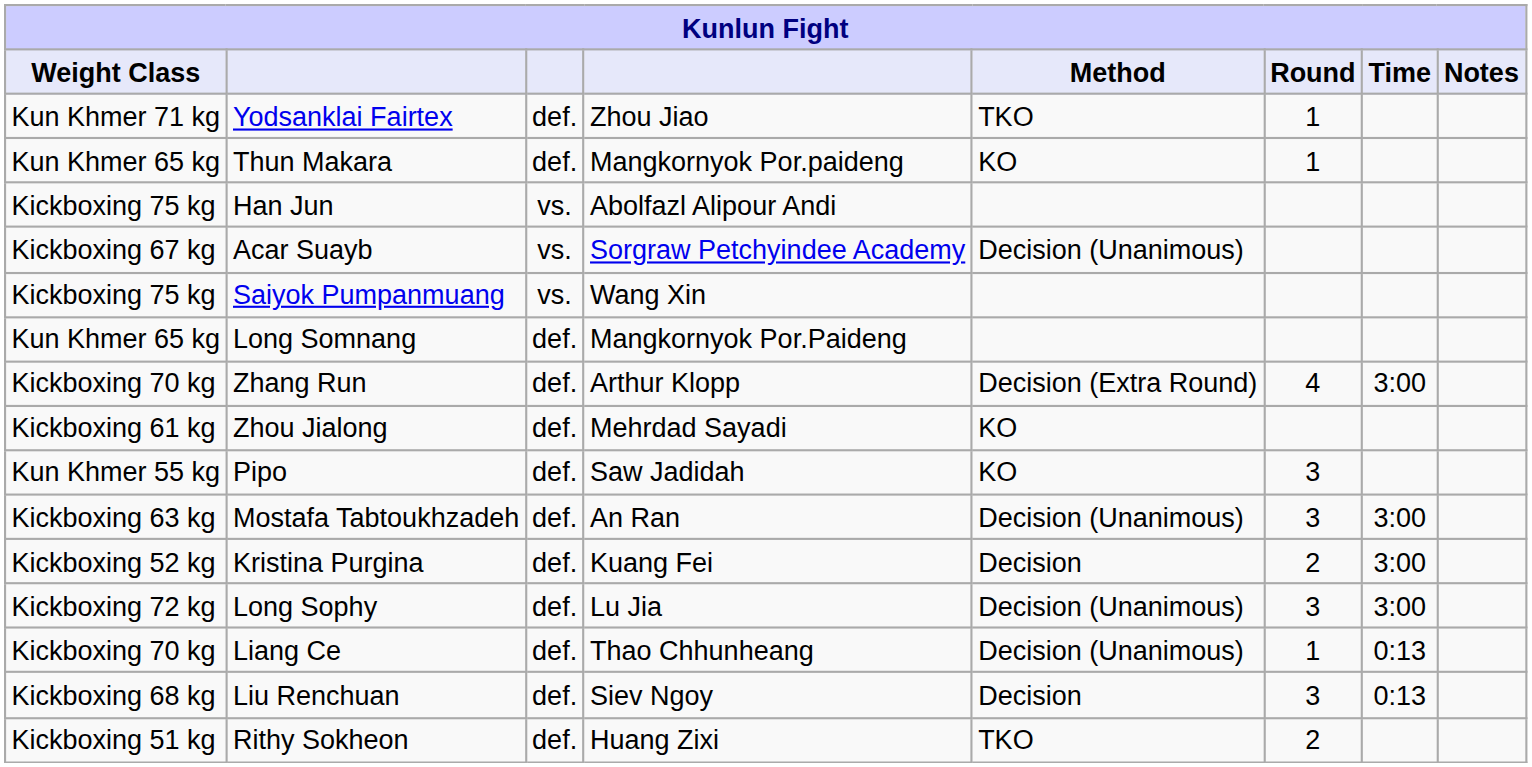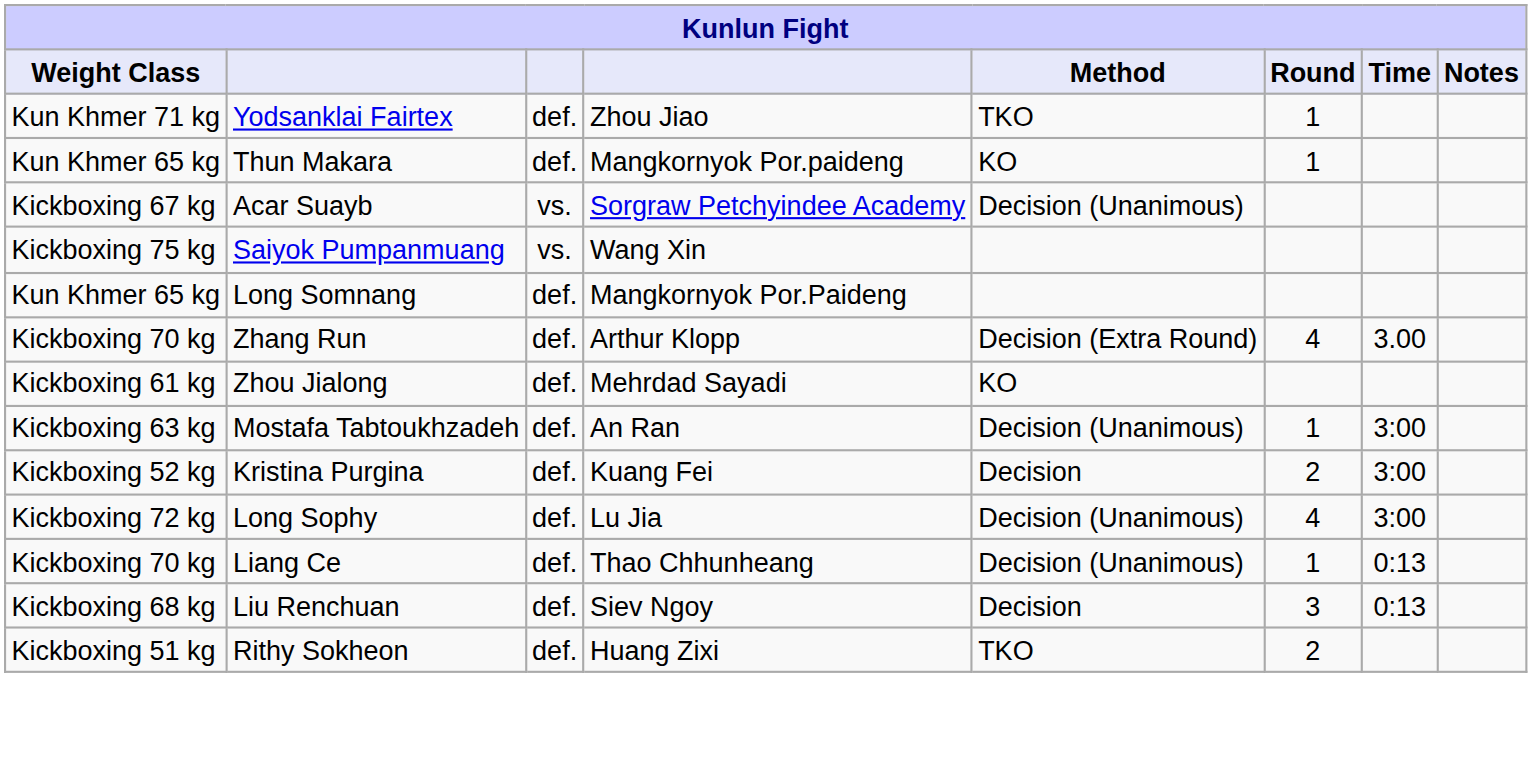- row: Kickboxing 75 kg | Han Jun | vs. | Abolfazl Alipour Andi
Zhang Run | Time: 3:00 -> 3.00
- row: Kun Khmer 55 kg | Pipo | def. | Saw Jadidah | KO | 3
Mostafa Tabtoukhzadeh | Round: 3 -> 1
Long Sophy | Round: 3 -> 4
